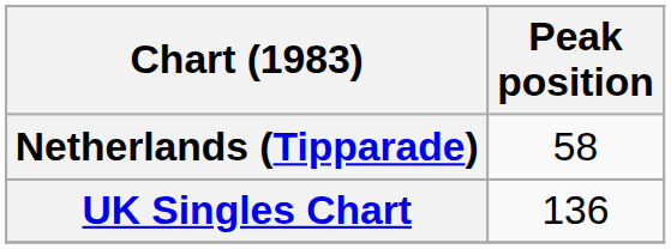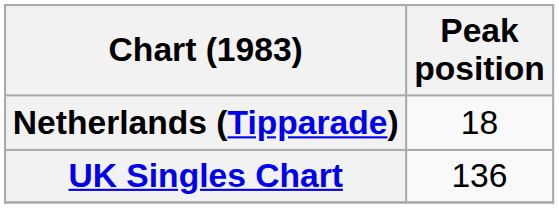Netherlands (Tipparade) | Peak position: 58 -> 18
